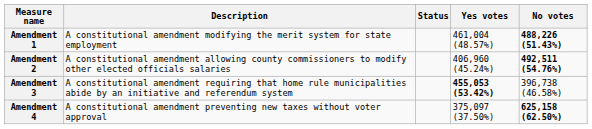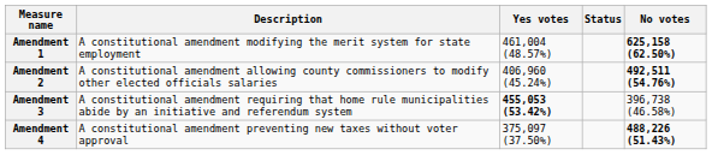columns swapped: Status <-> Yes votes
Amendment 1 | No votes: 488,226 (51.43%) -> 625,158 (62.50%)
Amendment 4 | No votes: 625,158 (62.50%) -> 488,226 (51.43%)
